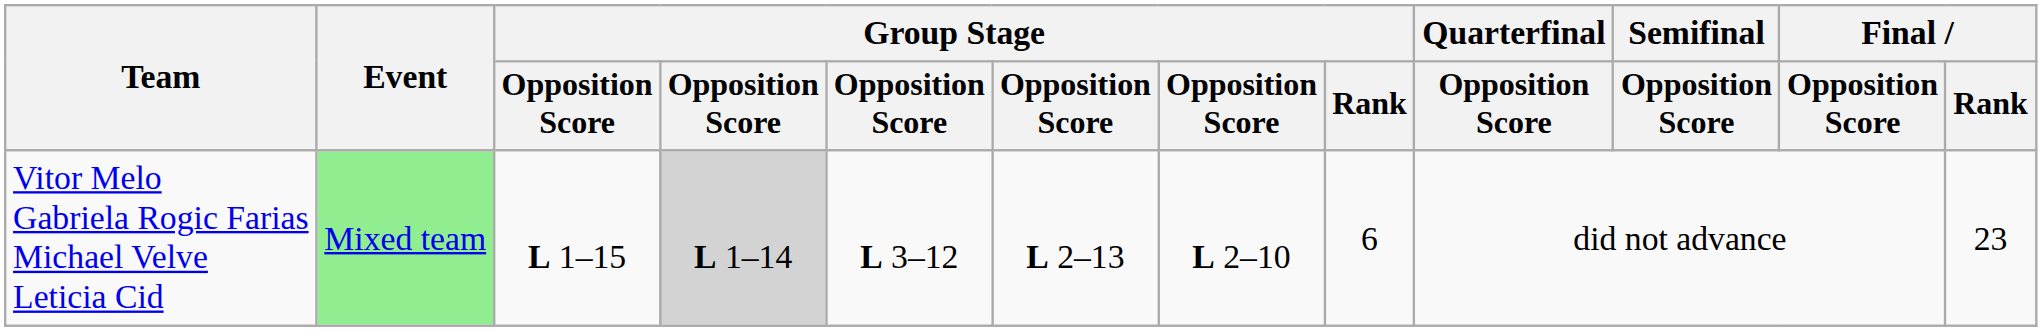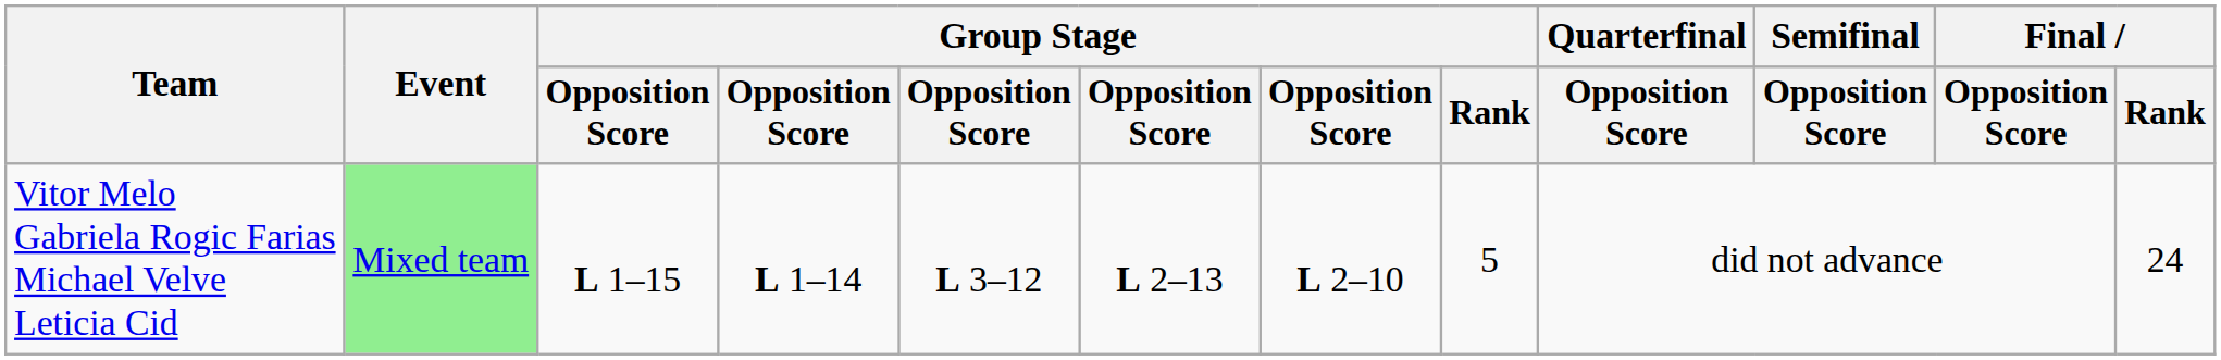Vitor Melo Gabriela Rogic Farias Michael Velve Leticia Cid | column 4: lightgrey background -> no background
Vitor Melo Gabriela Rogic Farias Michael Velve Leticia Cid | Group Stage / Rank: 6 -> 5
Vitor Melo Gabriela Rogic Farias Michael Velve Leticia Cid | Final / Rank: 23 -> 24
